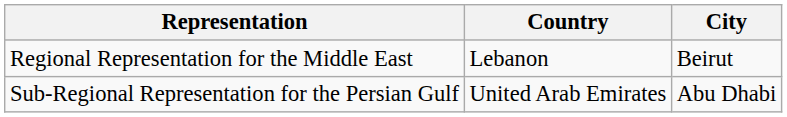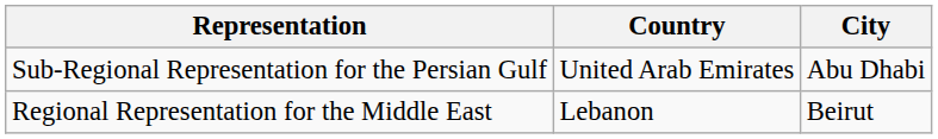rows swapped: Regional Representation for the Middle East <-> Sub-Regional Representation for the Persian Gulf
